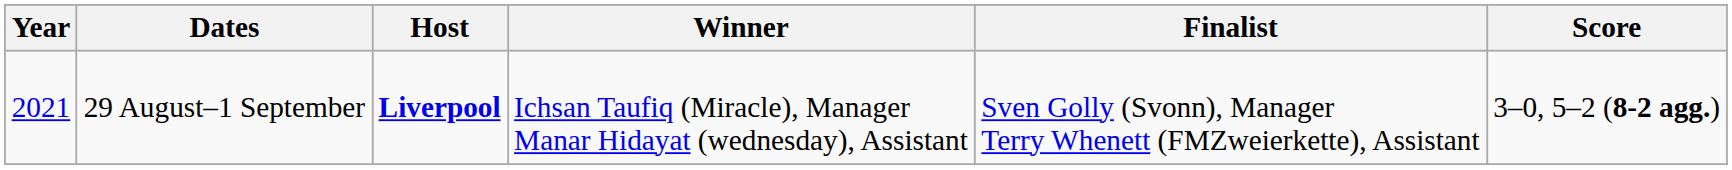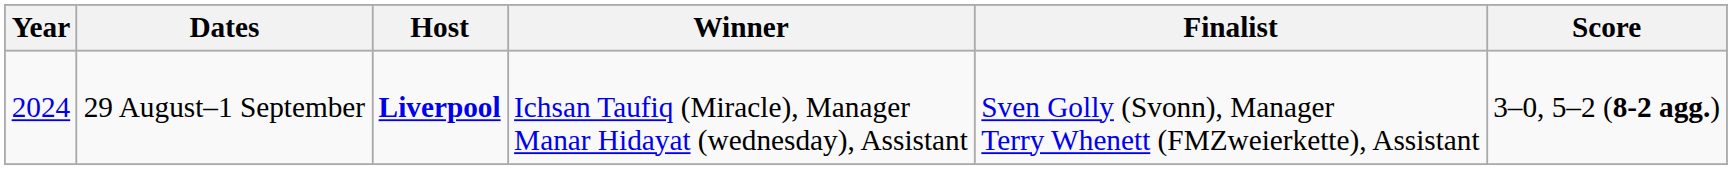29 August–1 September | Year: 2021 -> 2024
